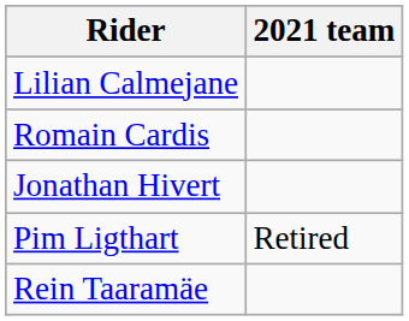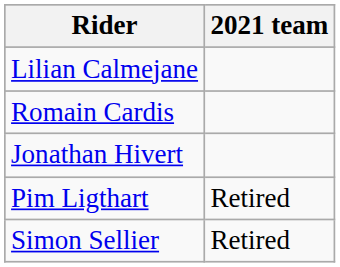+ row: Simon Sellier | Retired
- row: Rein Taaramäe
